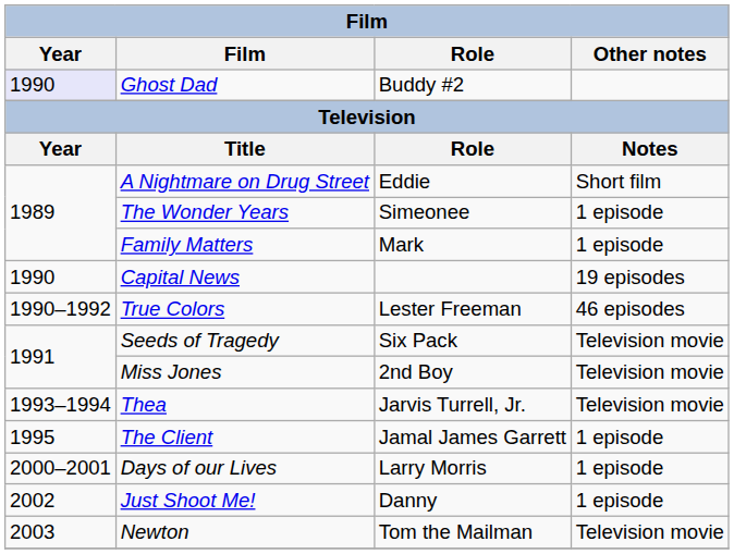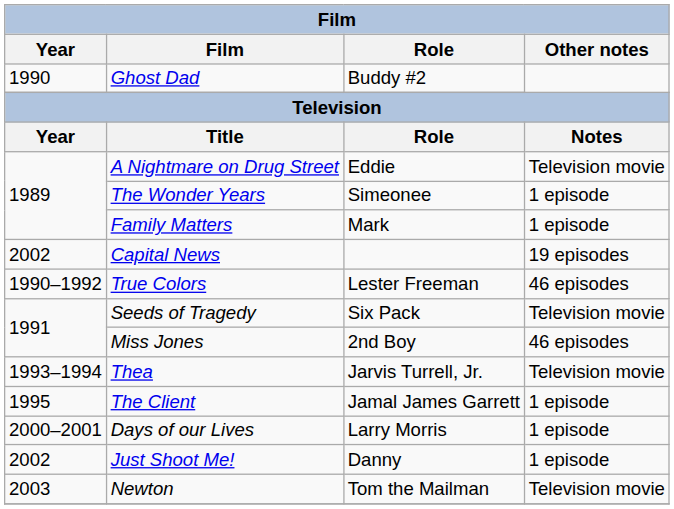Ghost Dad | Year: lavender background -> no background
A Nightmare on Drug Street | Other notes: Short film -> Television movie
Capital News | Year: 1990 -> 2002
Miss Jones | Other notes: Television movie -> 46 episodes
